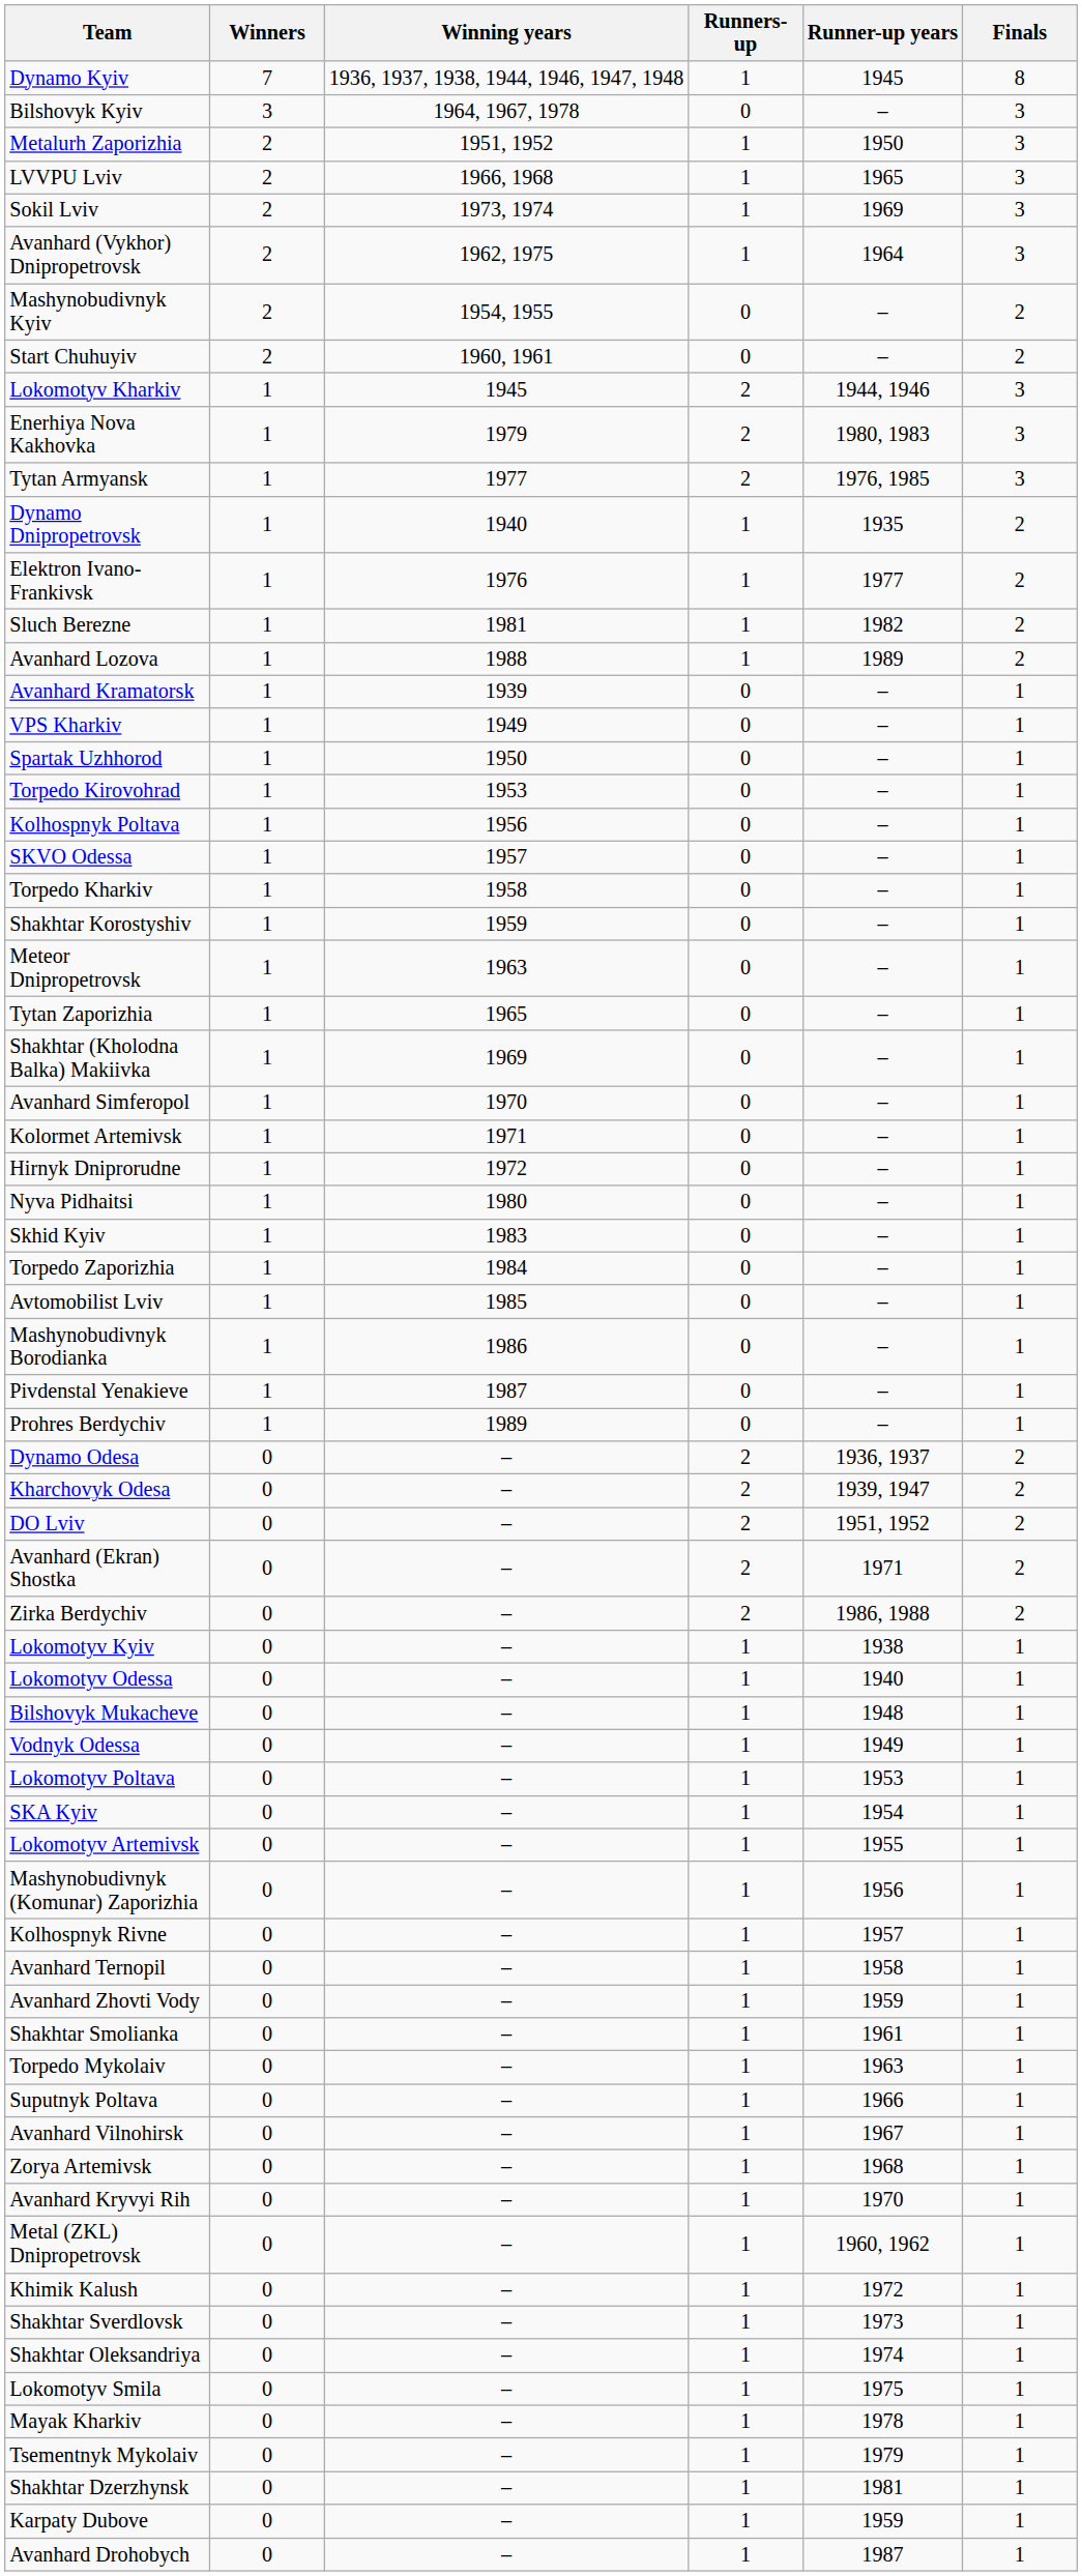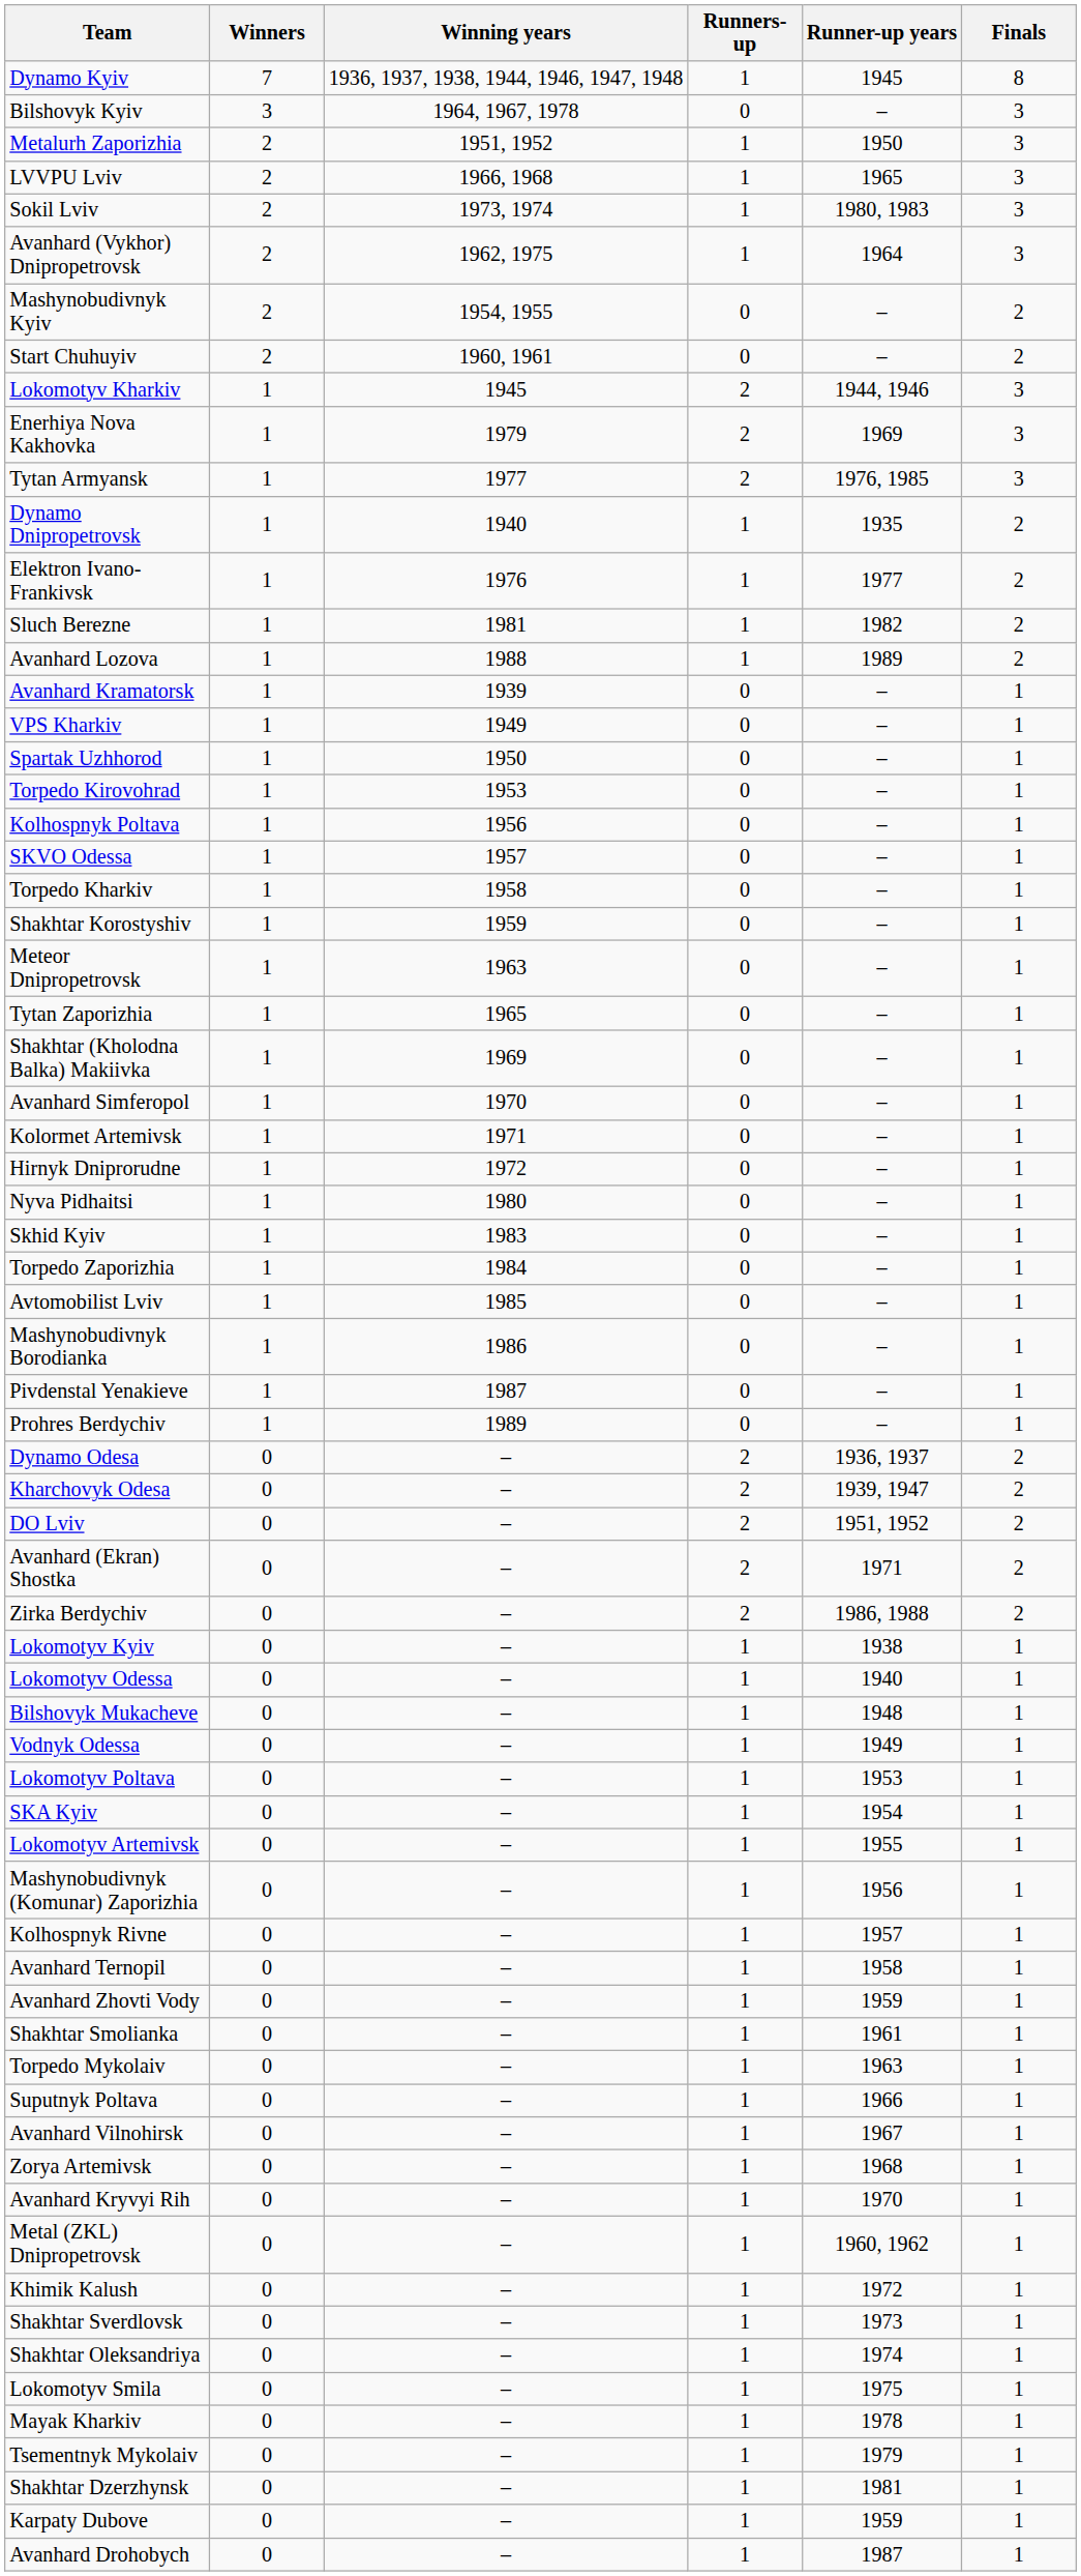Sokil Lviv | Runner-up years: 1969 -> 1980, 1983
Enerhiya Nova Kakhovka | Runner-up years: 1980, 1983 -> 1969
